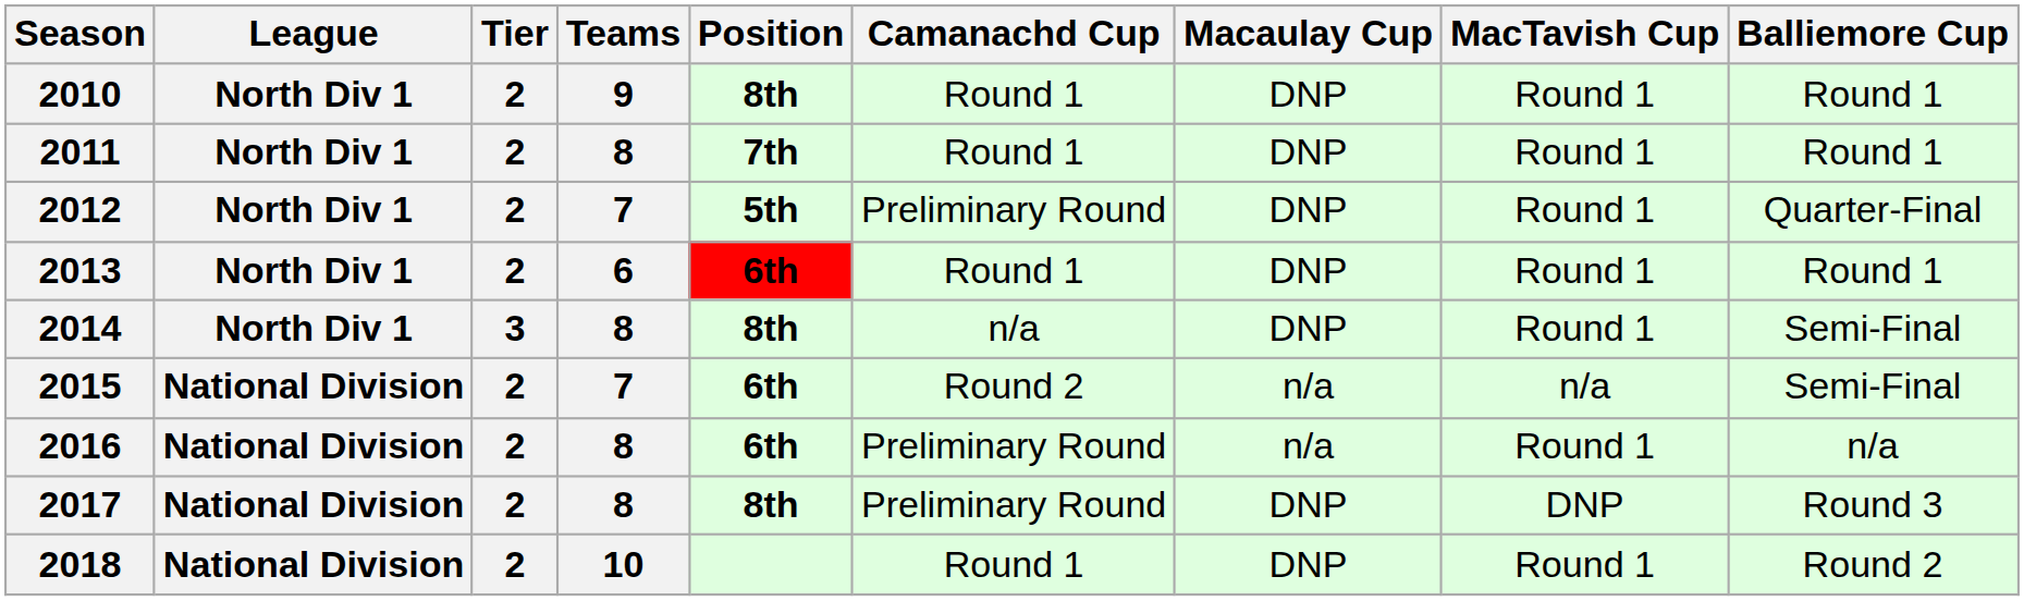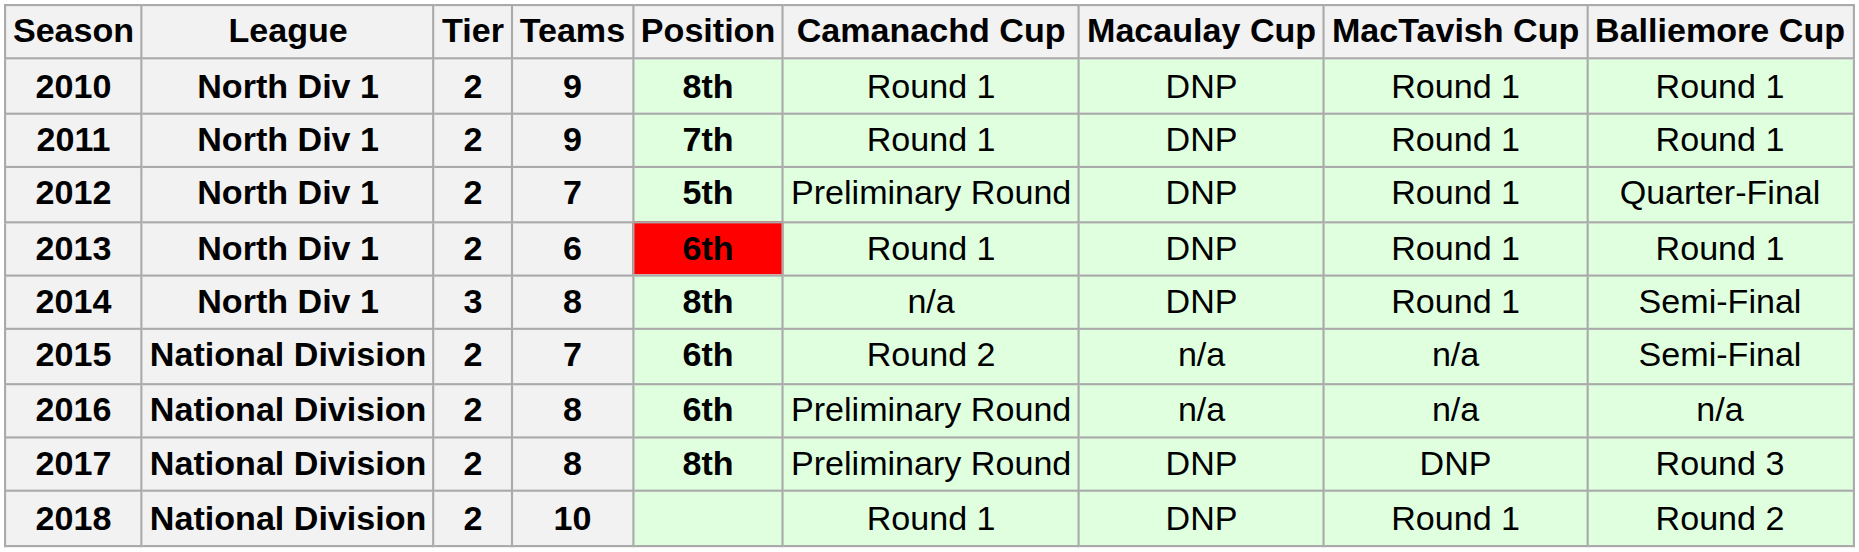2011 | Teams: 8 -> 9
2016 | MacTavish Cup: Round 1 -> n/a
